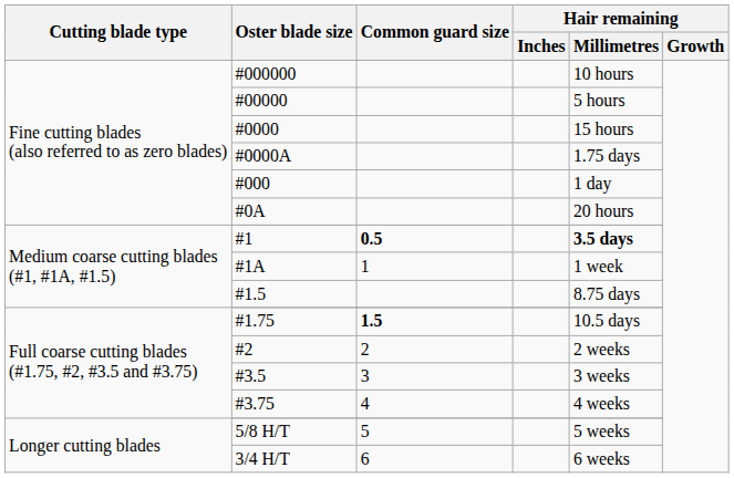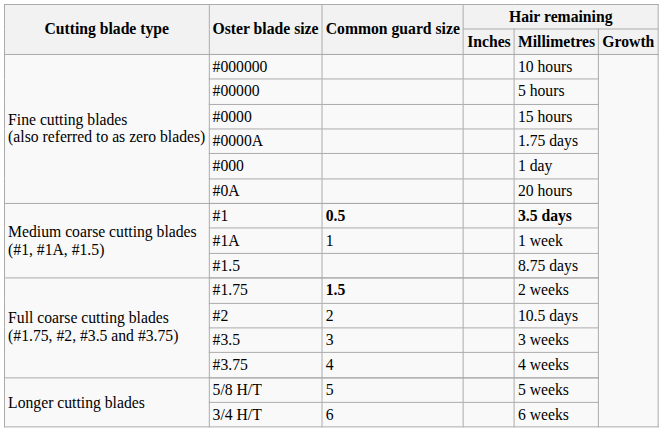#1.75 | Hair remaining / Millimetres: 10.5 days -> 2 weeks
#2 | Hair remaining / Millimetres: 2 weeks -> 10.5 days
